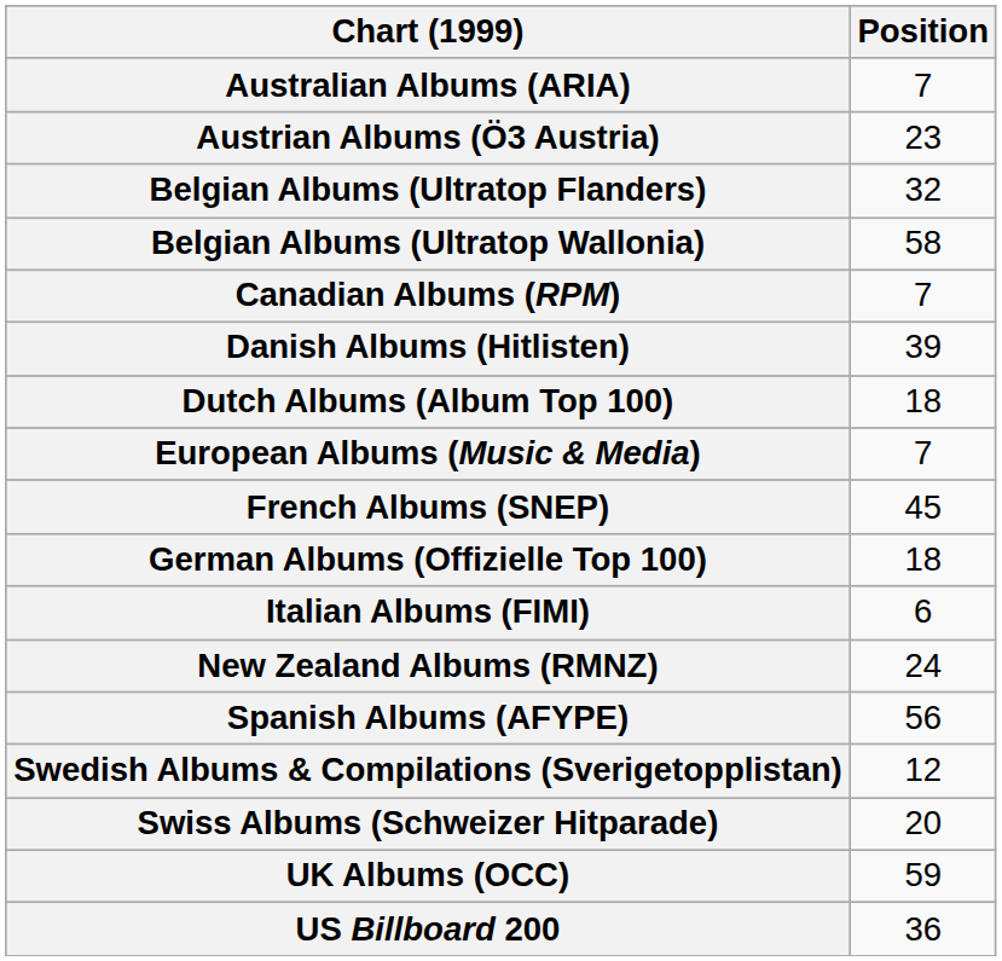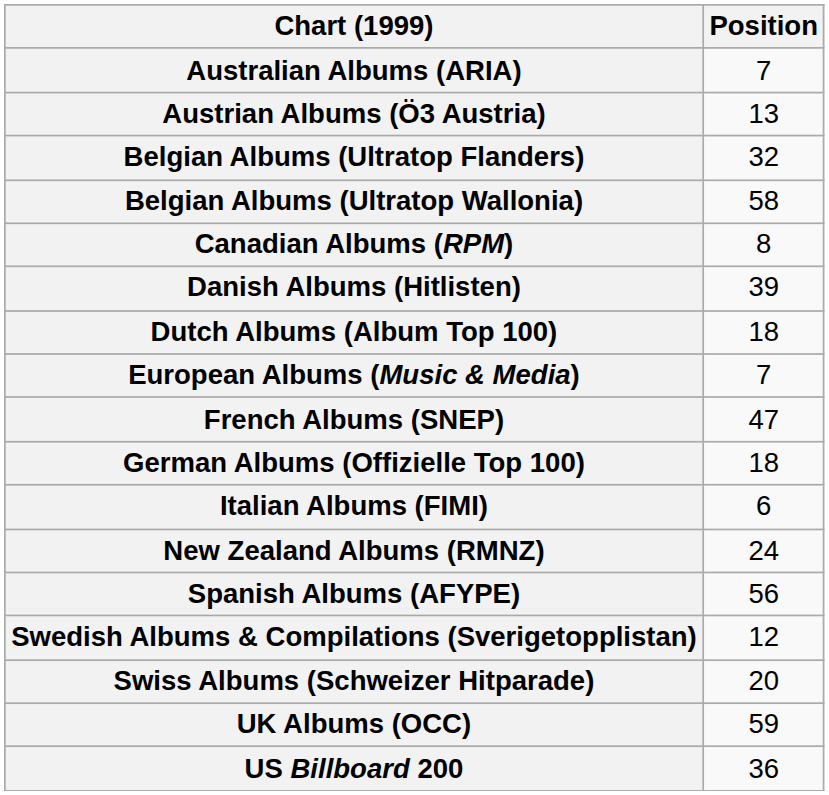Austrian Albums (Ö3 Austria) | Position: 23 -> 13
Canadian Albums (RPM) | Position: 7 -> 8
French Albums (SNEP) | Position: 45 -> 47
